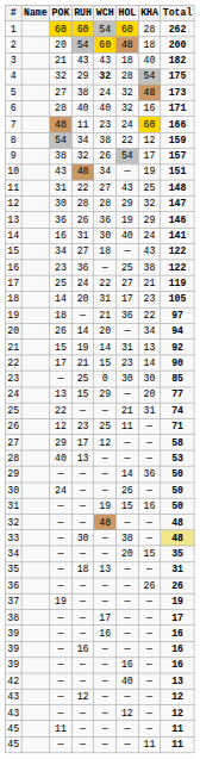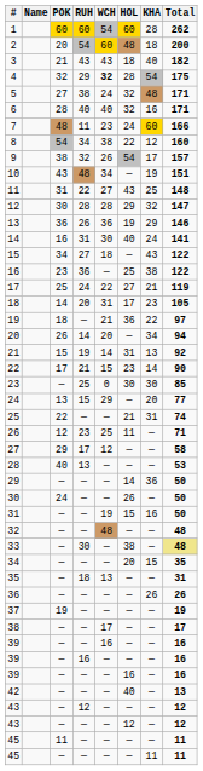5 | Total: 173 -> 171
8 | Total: 159 -> 160
